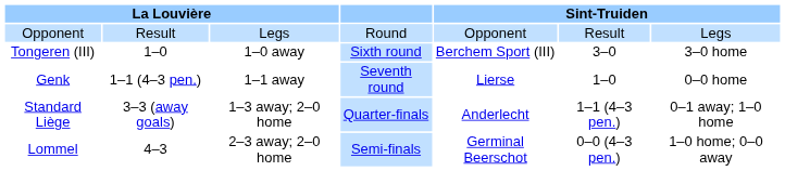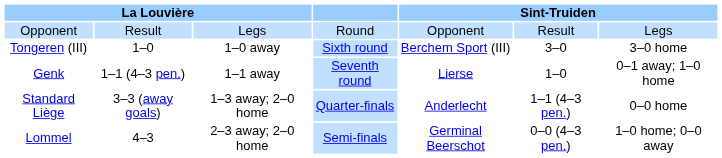Genk | column 7: 0–0 home -> 0–1 away; 1–0 home
Standard Liège | column 7: 0–1 away; 1–0 home -> 0–0 home
